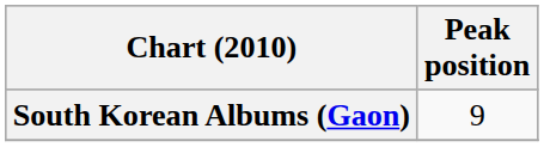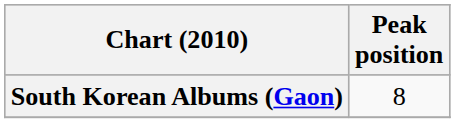South Korean Albums (Gaon) | Peak position: 9 -> 8
